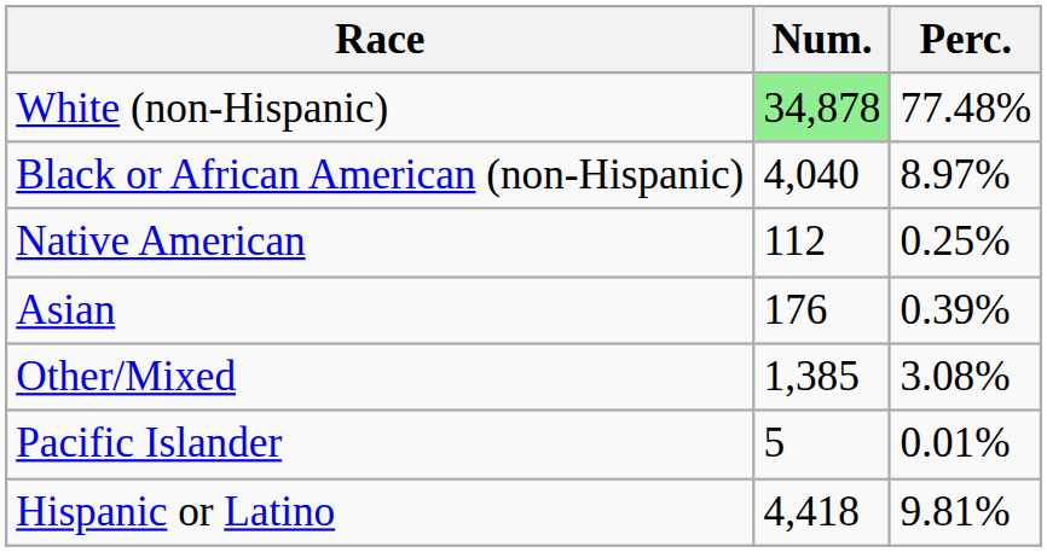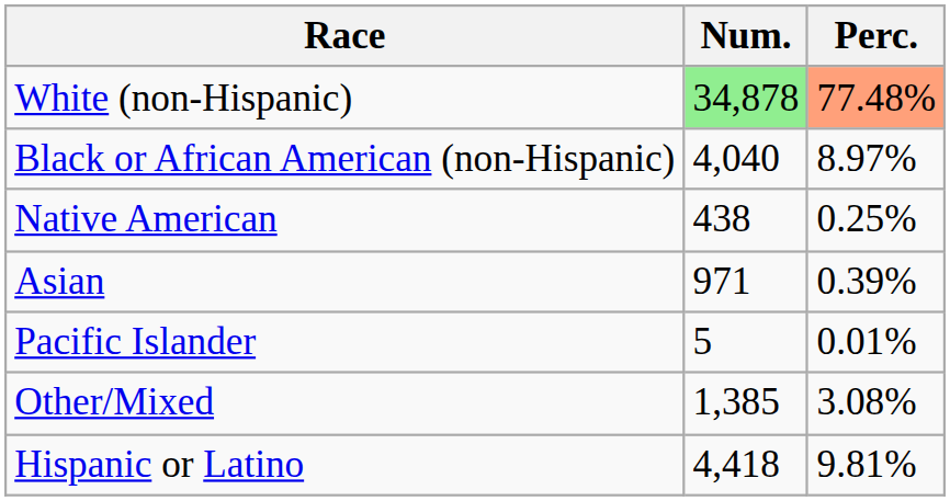White (non-Hispanic) | Perc.: no background -> lightsalmon background
Native American | Num.: 112 -> 438
Asian | Num.: 176 -> 971
rows swapped: Pacific Islander <-> Other/Mixed
